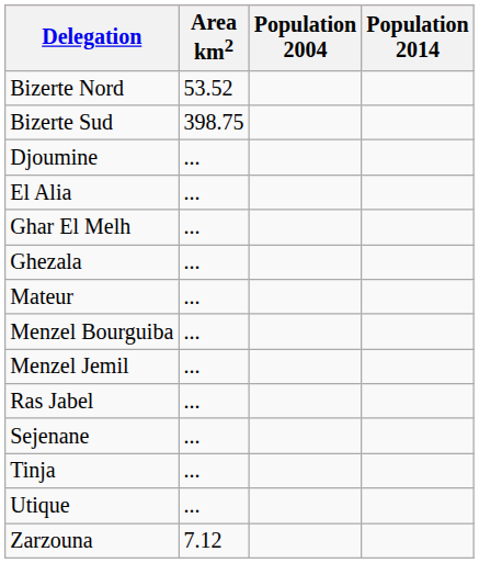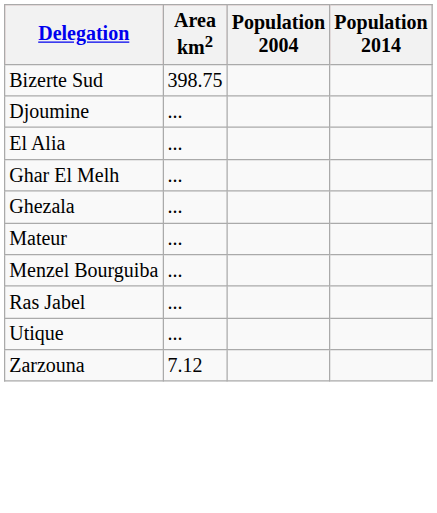- row: Bizerte Nord | 53.52
- row: Menzel Jemil | ...
- row: Sejenane | ...
- row: Tinja | ...
